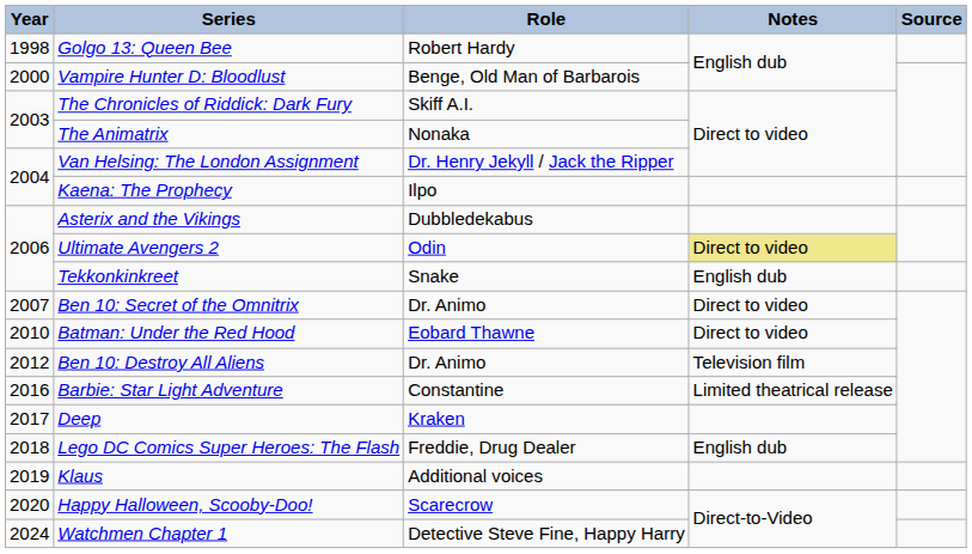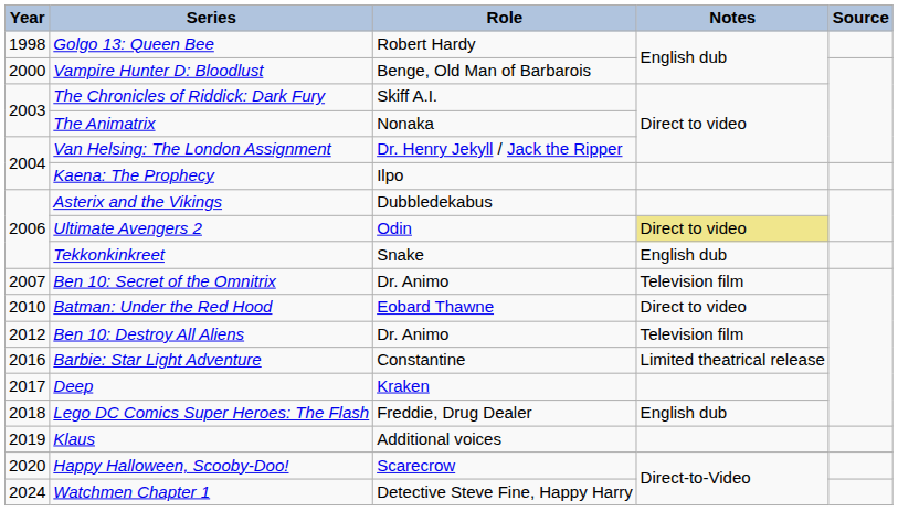Ben 10: Secret of the Omnitrix | Notes: Direct to video -> Television film
